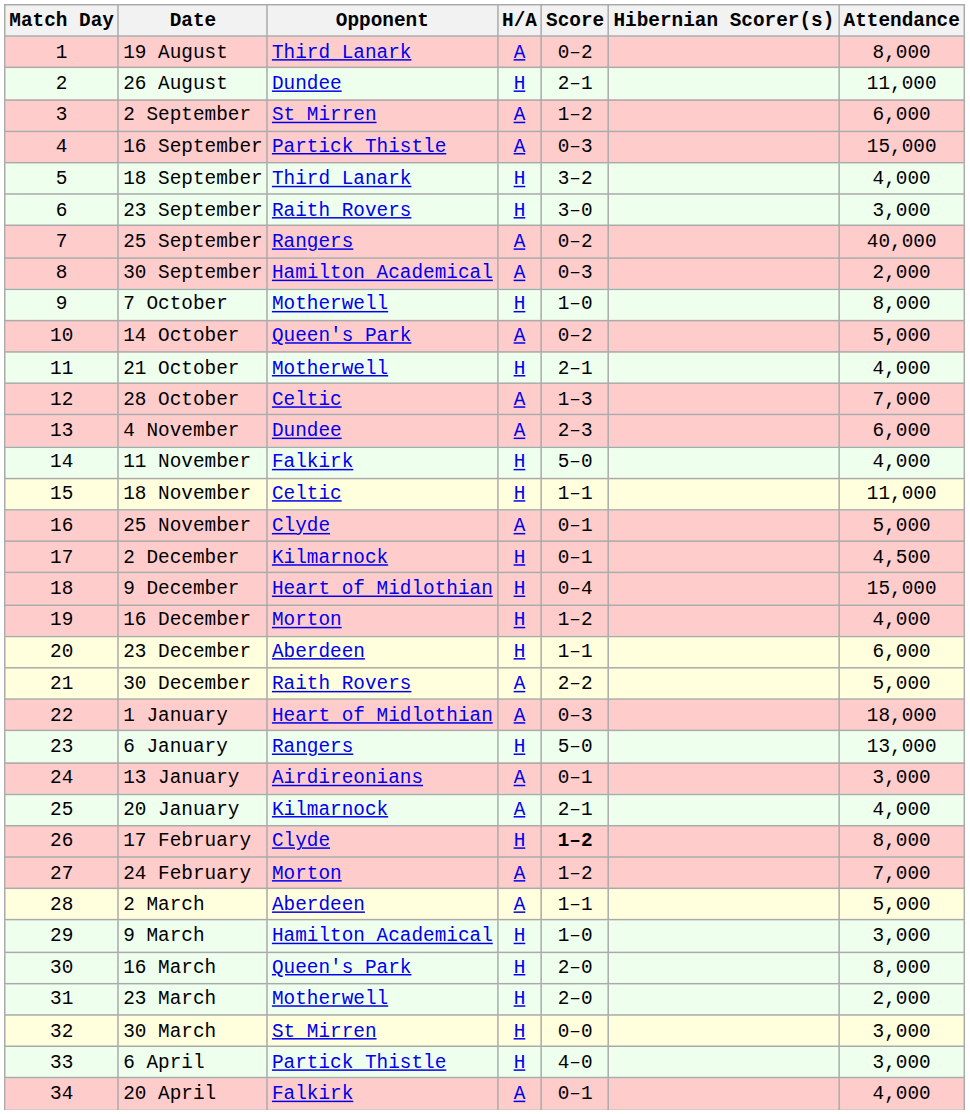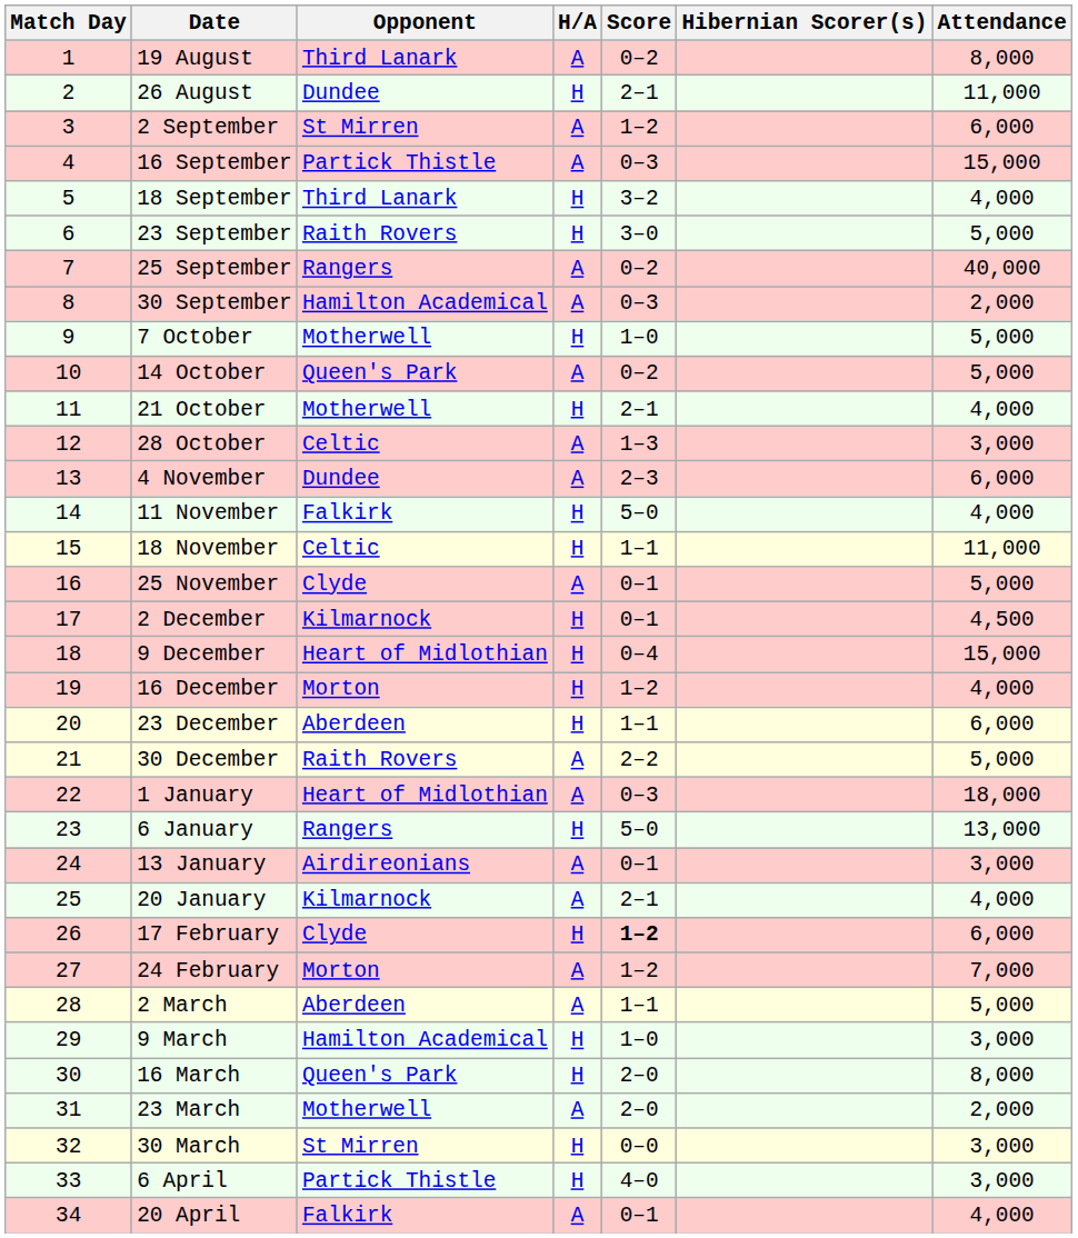23 September | Attendance: 3,000 -> 5,000
7 October | Attendance: 8,000 -> 5,000
28 October | Attendance: 7,000 -> 3,000
17 February | Attendance: 8,000 -> 6,000
23 March | H/A: H -> A
